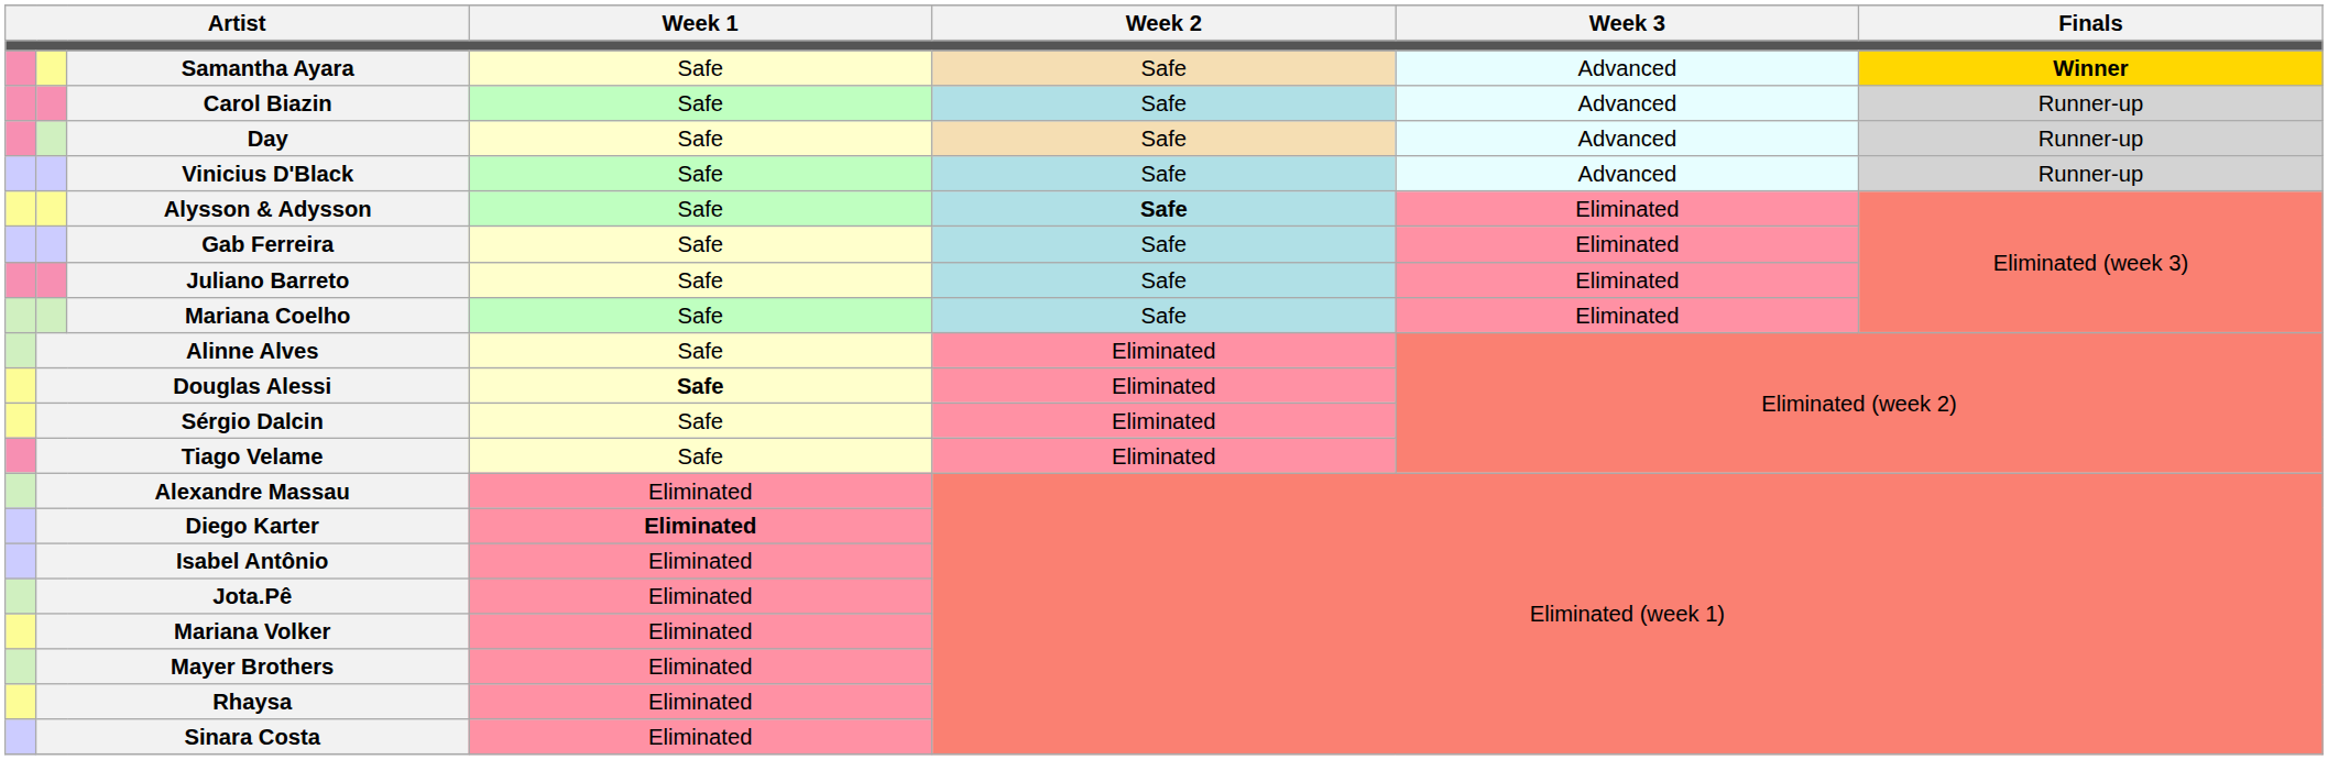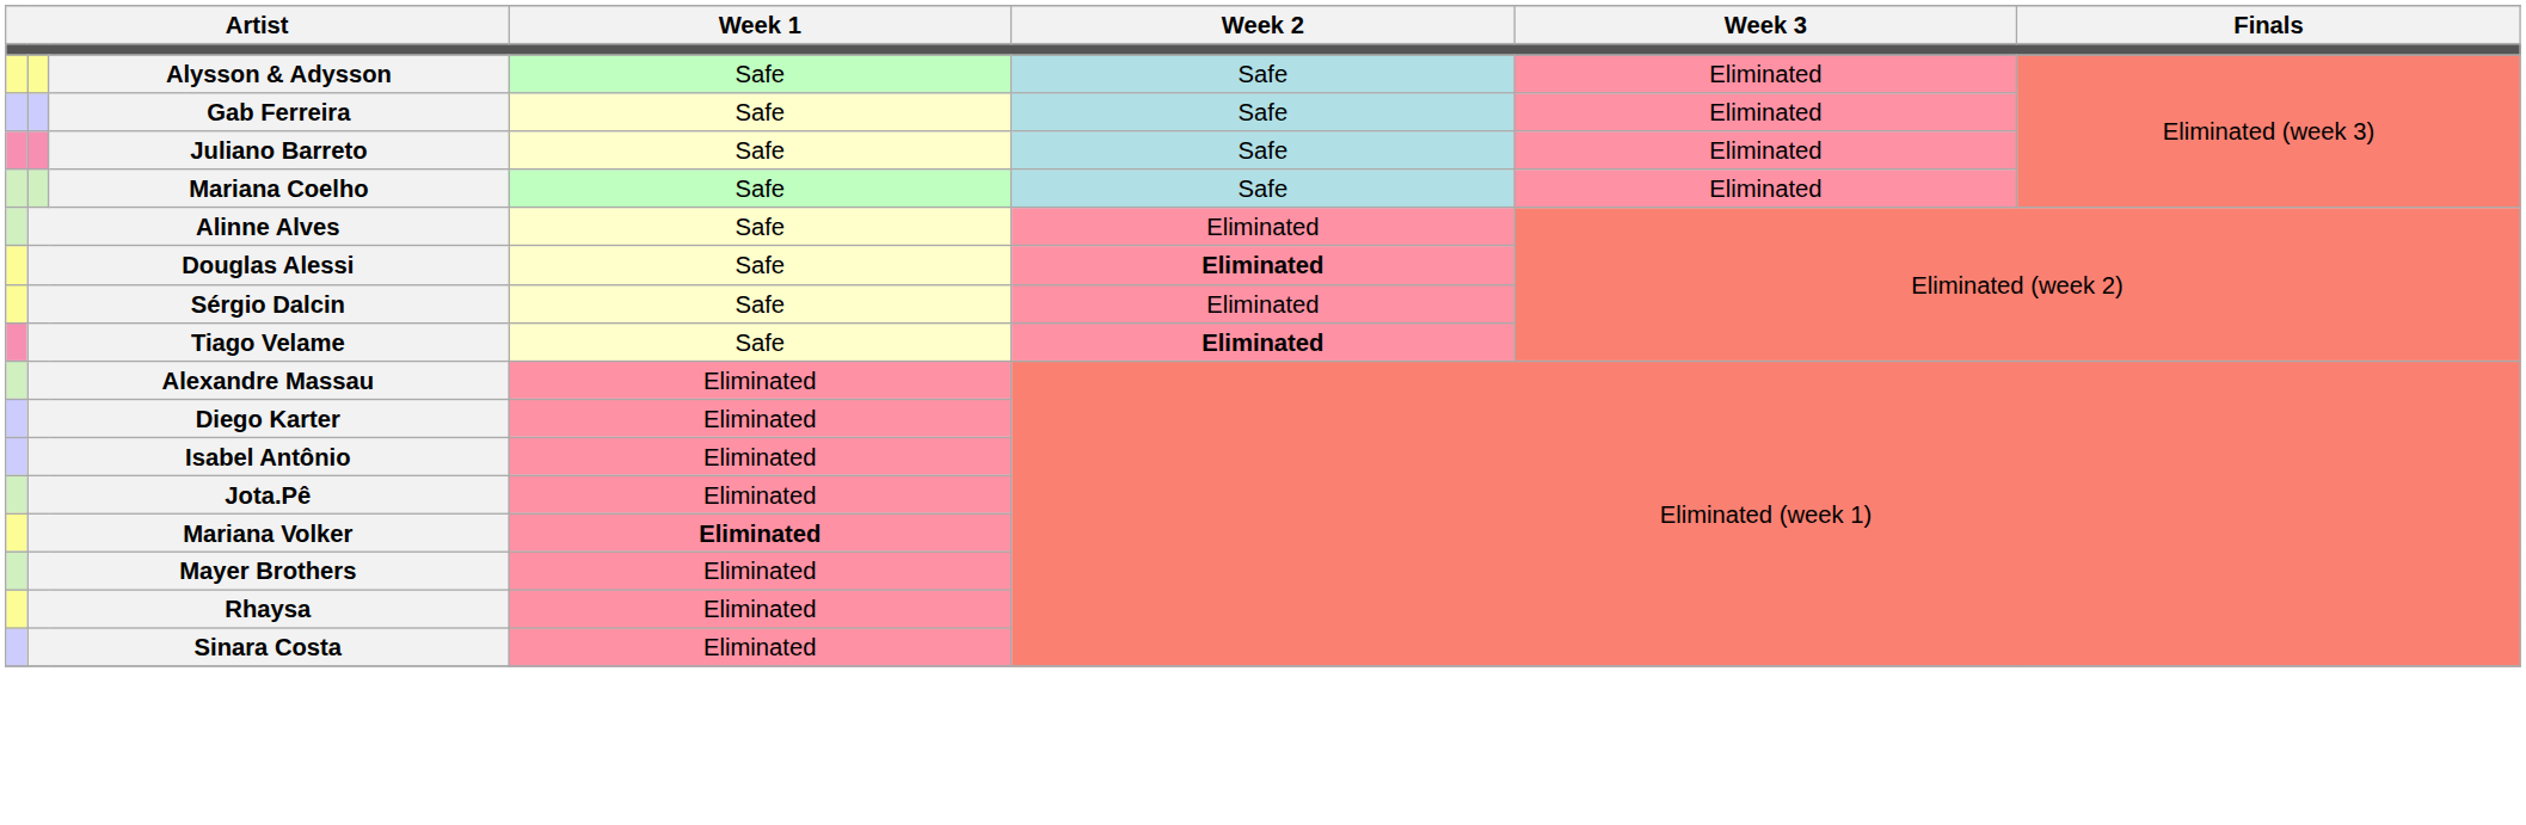- row: Samantha Ayara | Safe | Safe | Advanced | Winner
- row: Carol Biazin | Safe | Safe | Advanced | Runner-up
- row: Day | Safe | Safe | Advanced | Runner-up
- row: Vinicius D'Black | Safe | Safe | Advanced | Runner-up
Alysson & Adysson | Week 2: bold -> normal
Douglas Alessi | Week 1: bold -> normal
Douglas Alessi | Week 2: normal -> bold
Tiago Velame | Week 2: normal -> bold
Diego Karter | Week 1: bold -> normal
Mariana Volker | Week 1: normal -> bold
